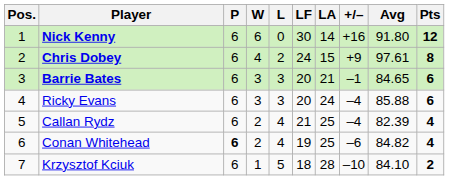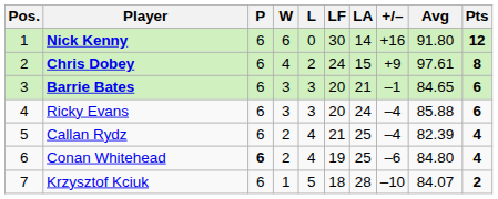Conan Whitehead | Avg: 84.82 -> 84.80
Krzysztof Kciuk | Avg: 84.10 -> 84.07
